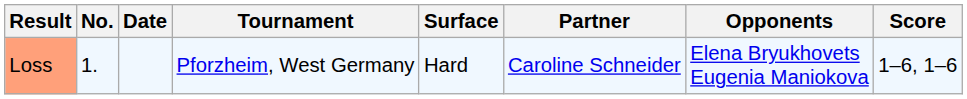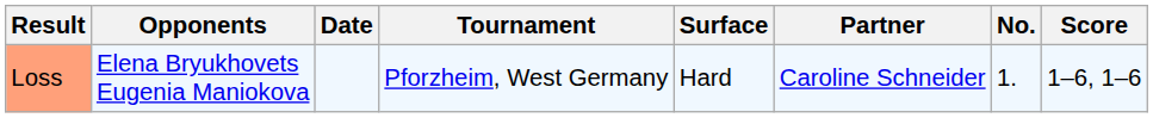columns swapped: No. <-> Opponents
